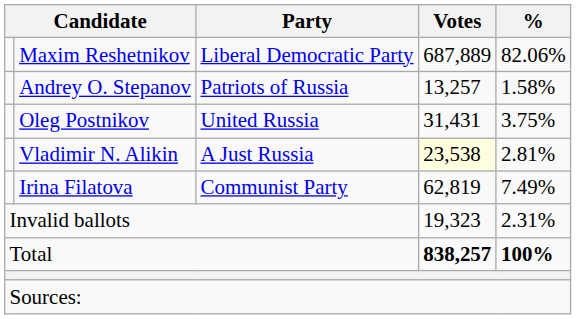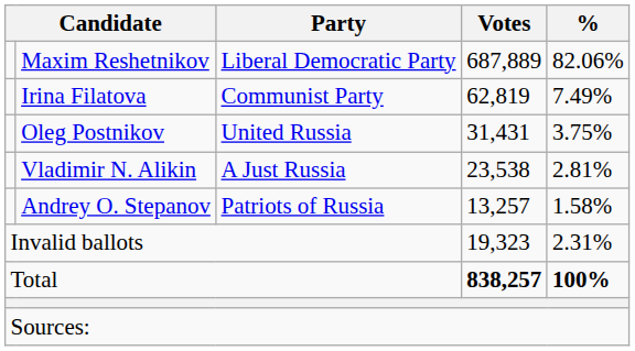rows swapped: Irina Filatova <-> Andrey O. Stepanov
Vladimir N. Alikin | Votes: lightyellow background -> no background
